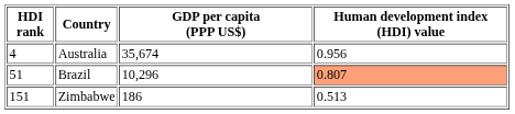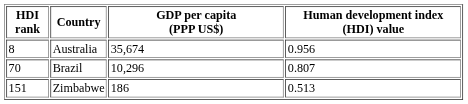Australia | HDI rank: 4 -> 8
Brazil | HDI rank: 51 -> 70
Brazil | Human development index (HDI) value: lightsalmon background -> no background
